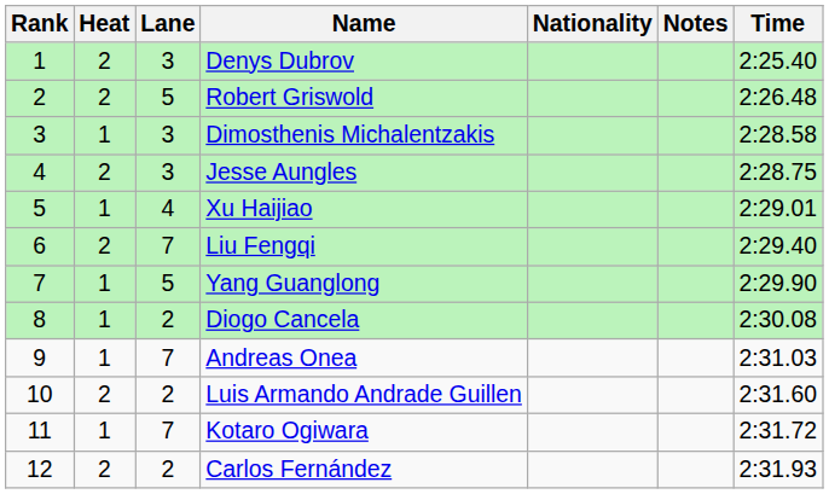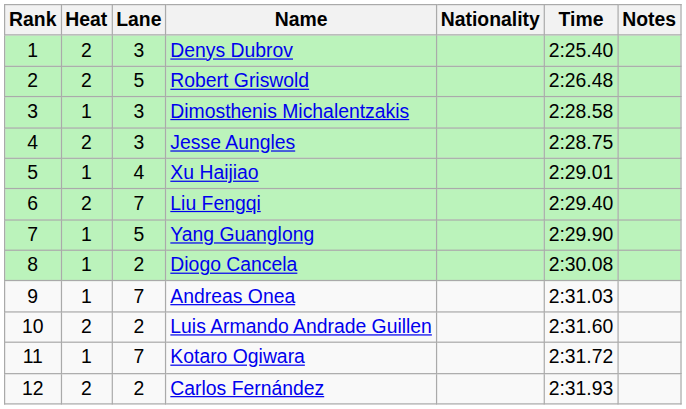columns swapped: Time <-> Notes
